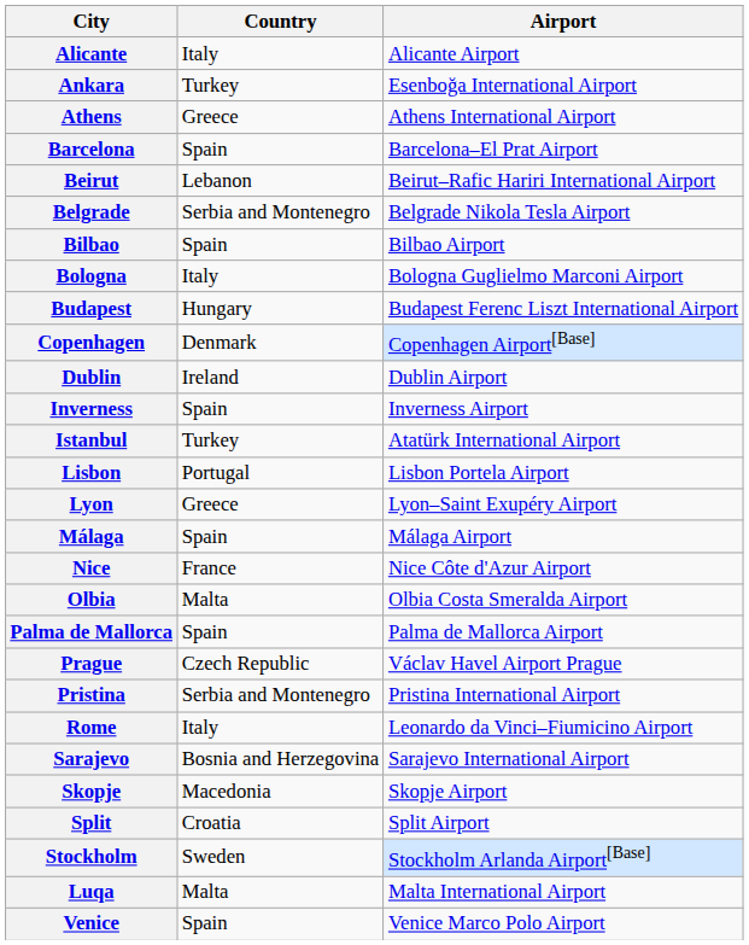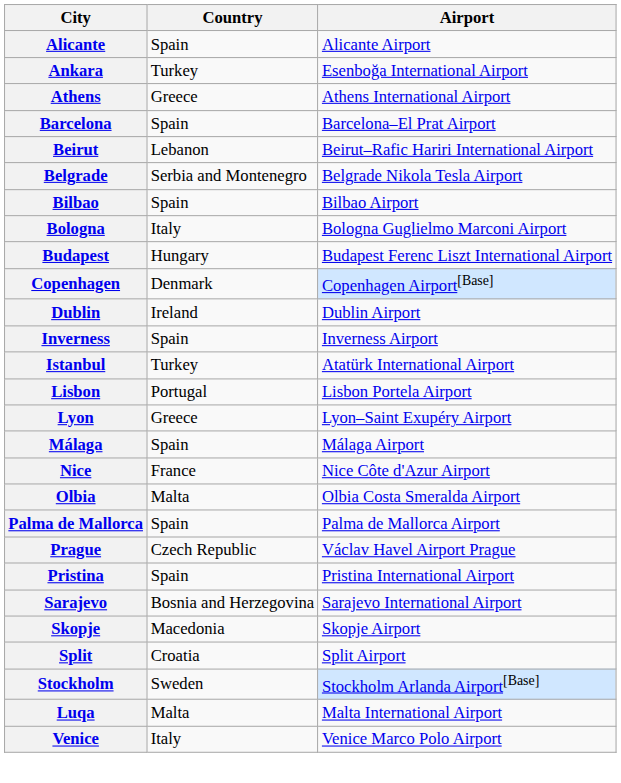Alicante | Country: Italy -> Spain
Pristina | Country: Serbia and Montenegro -> Spain
- row: Rome | Italy | Leonardo da Vinci–Fiumicino Airport
Venice | Country: Spain -> Italy
